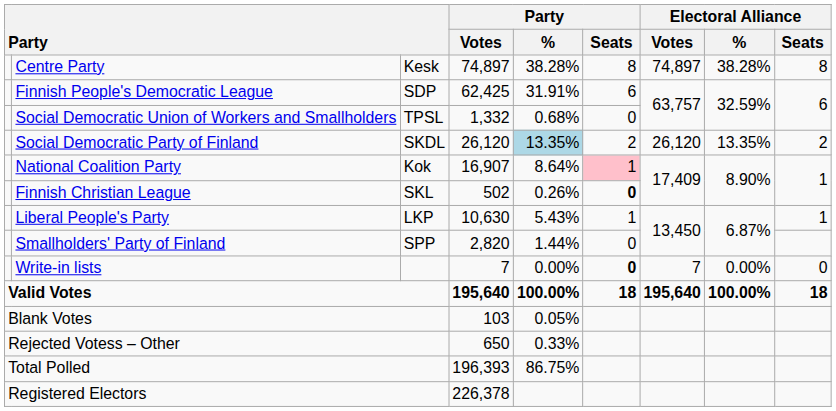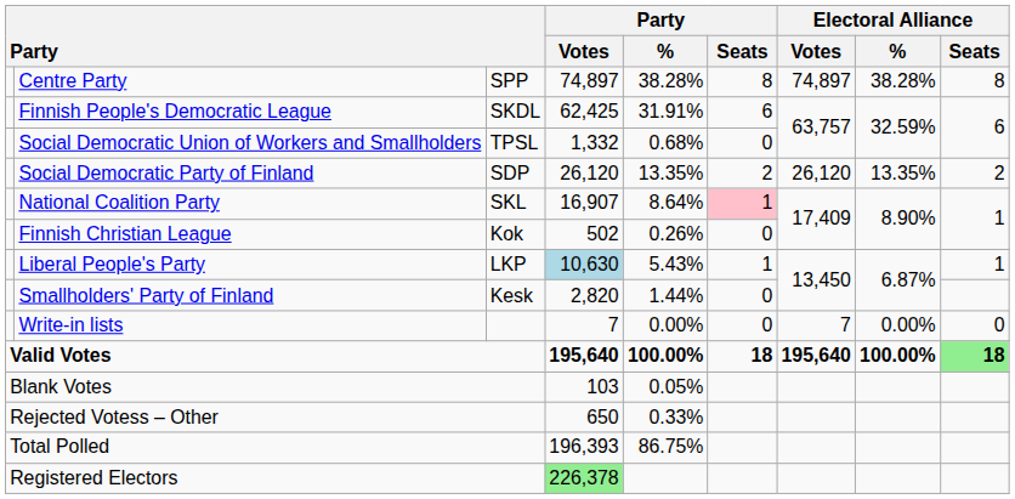Centre Party | column 3: Kesk -> SPP
Finnish People's Democratic League | column 3: SDP -> SKDL
Social Democratic Party of Finland | column 3: SKDL -> SDP
Social Democratic Party of Finland | Party / %: lightblue background -> no background
National Coalition Party | column 3: Kok -> SKL
Finnish Christian League | column 3: SKL -> Kok
Finnish Christian League | Party / Seats: bold -> normal
Liberal People's Party | Party / Votes: no background -> lightblue background
Smallholders' Party of Finland | column 3: SPP -> Kesk
Write-in lists | Party / Seats: bold -> normal
Valid Votes | Electoral Alliance / Seats: no background -> lightgreen background
Registered Electors | Party / Votes: no background -> lightgreen background
